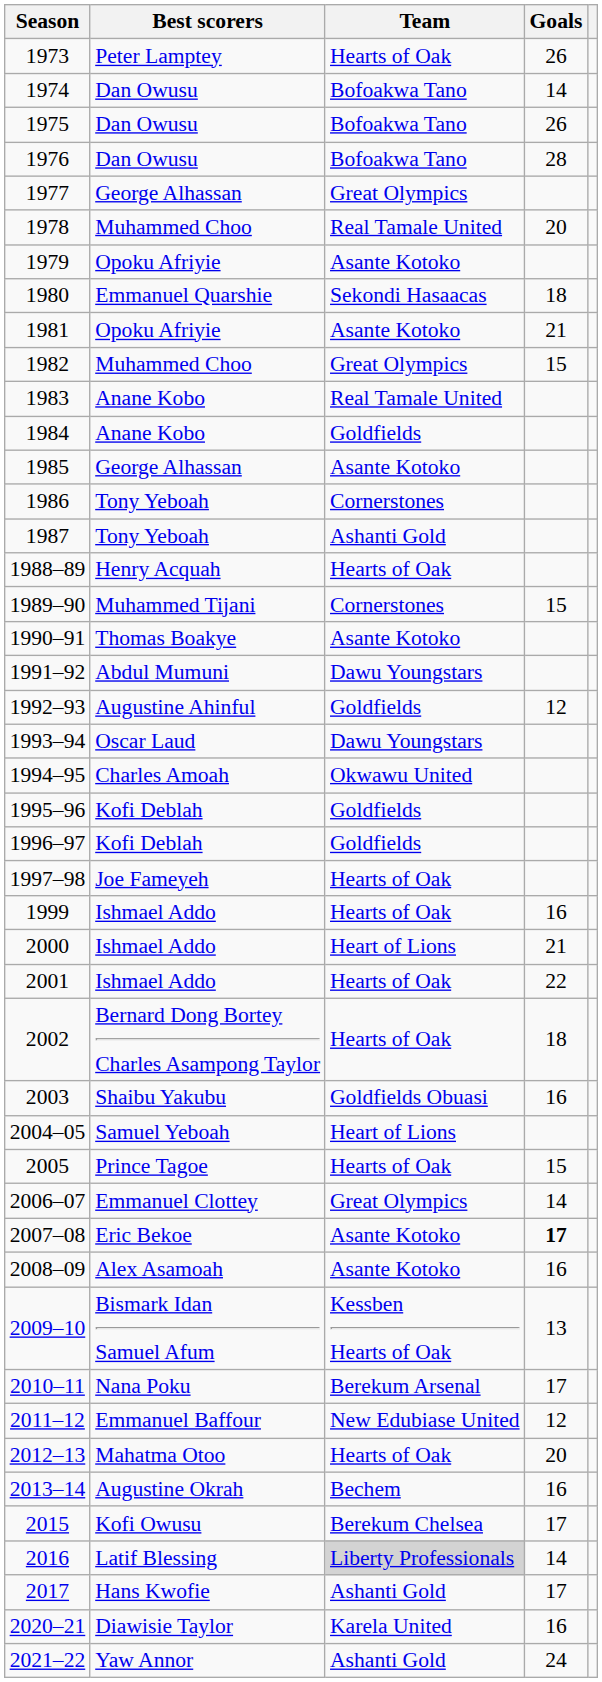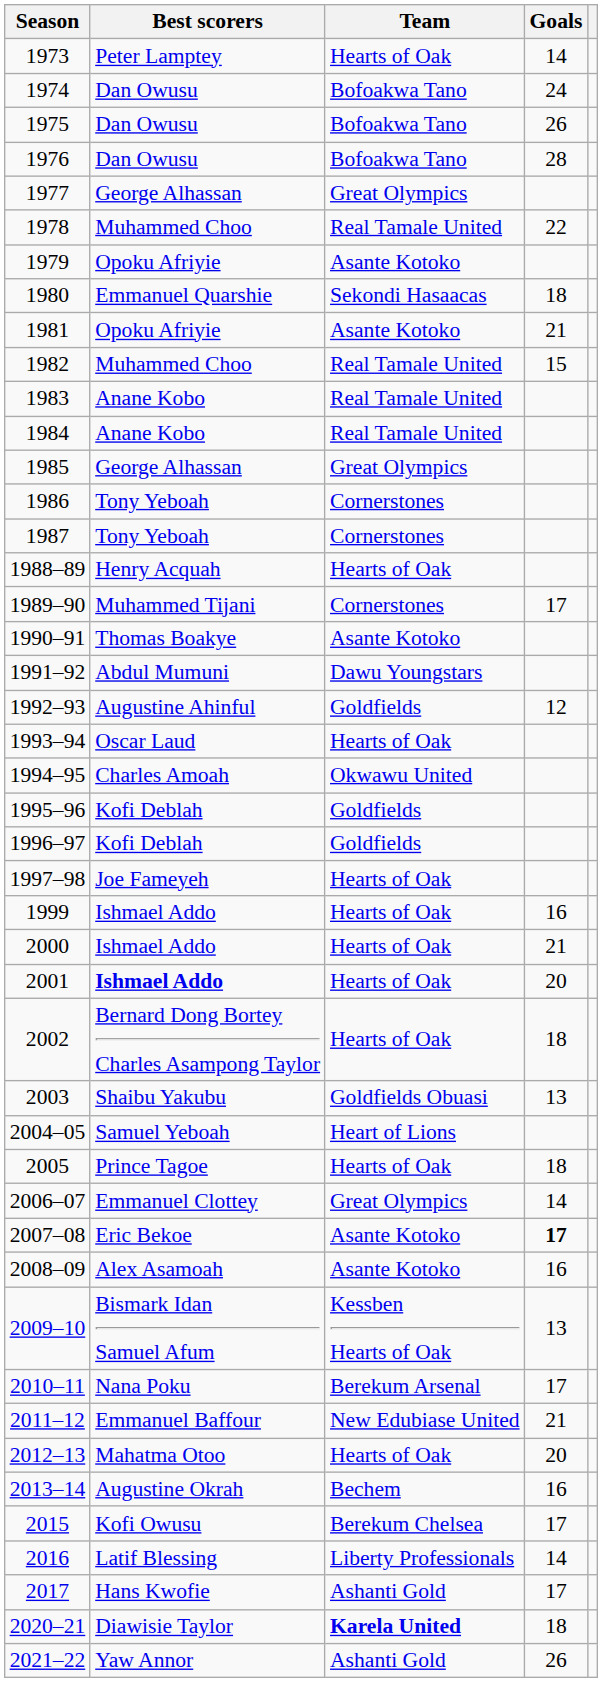1973 | Goals: 26 -> 14
1974 | Goals: 14 -> 24
1978 | Goals: 20 -> 22
1982 | Team: Great Olympics -> Real Tamale United
1984 | Team: Goldfields -> Real Tamale United
1985 | Team: Asante Kotoko -> Great Olympics
1987 | Team: Ashanti Gold -> Cornerstones
1989–90 | Goals: 15 -> 17
1993–94 | Team: Dawu Youngstars -> Hearts of Oak
2000 | Team: Heart of Lions -> Hearts of Oak
2001 | Best scorers: normal -> bold
2001 | Goals: 22 -> 20
2003 | Goals: 16 -> 13
2005 | Goals: 15 -> 18
2011–12 | Goals: 12 -> 21
2016 | Team: lightgrey background -> no background
2020–21 | Team: normal -> bold
2020–21 | Goals: 16 -> 18
2021–22 | Goals: 24 -> 26
